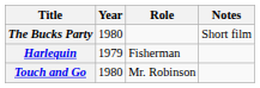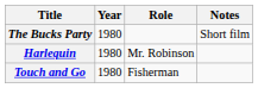Harlequin | Year: 1979 -> 1980
Harlequin | Role: Fisherman -> Mr. Robinson
Touch and Go | Role: Mr. Robinson -> Fisherman
